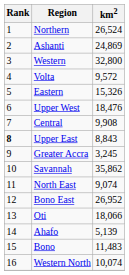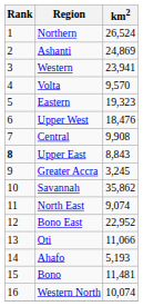Western | km2: 32,800 -> 23,941
Volta | km2: 9,572 -> 9,570
Eastern | km2: 15,326 -> 19,323
Bono East | km2: 26,952 -> 22,952
Oti | km2: 18,066 -> 11,066
Ahafo | km2: 5,139 -> 5,193
Bono | km2: 11,483 -> 11,481
